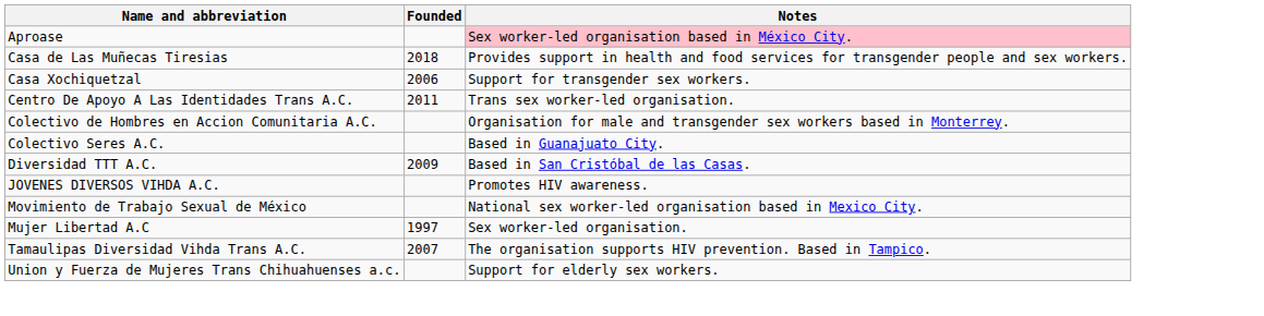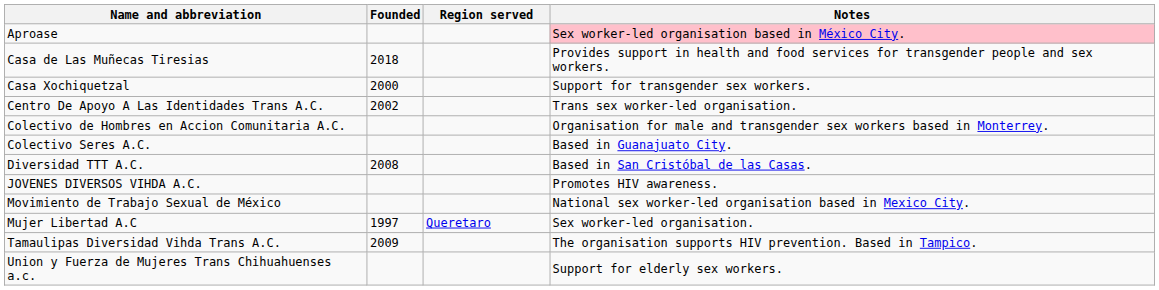+ column: Region served | Queretaro
Casa Xochiquetzal | Founded: 2006 -> 2000
Centro De Apoyo A Las Identidades Trans A.C. | Founded: 2011 -> 2002
Diversidad TTT A.C. | Founded: 2009 -> 2008
Tamaulipas Diversidad Vihda Trans A.C. | Founded: 2007 -> 2009
